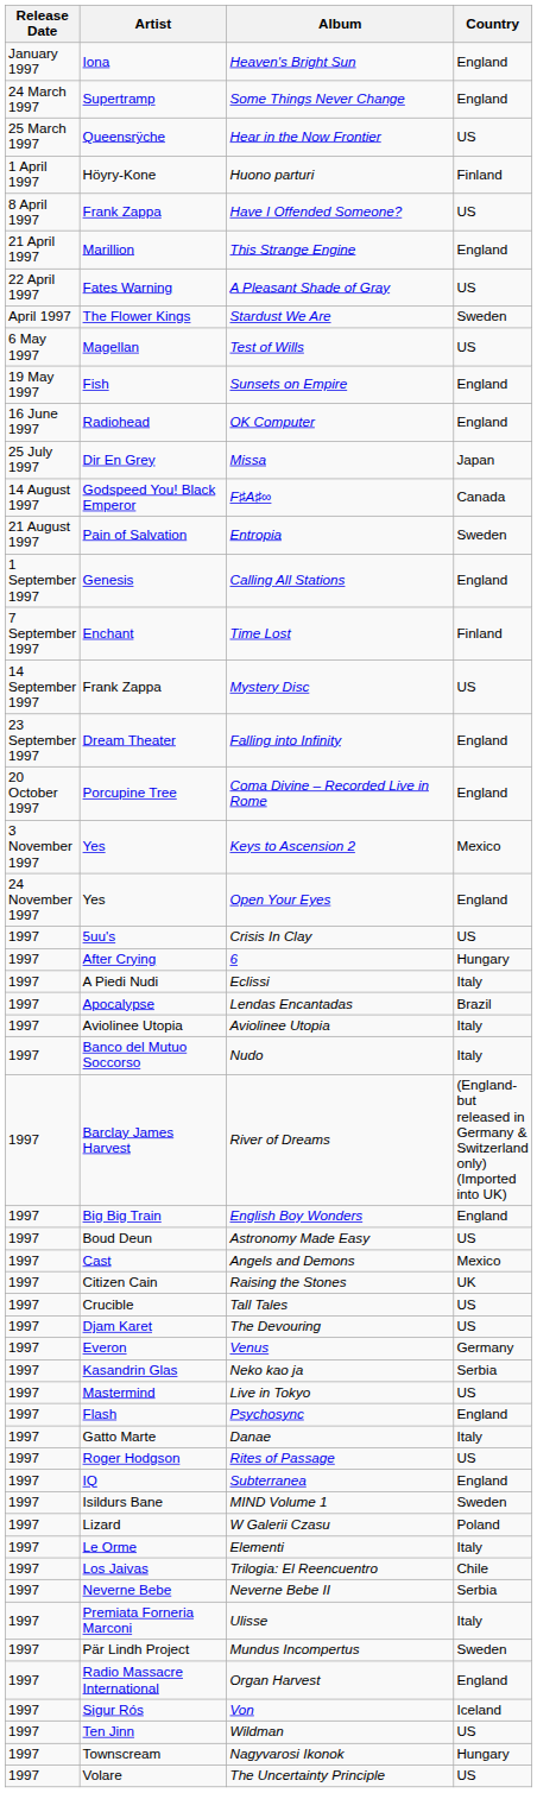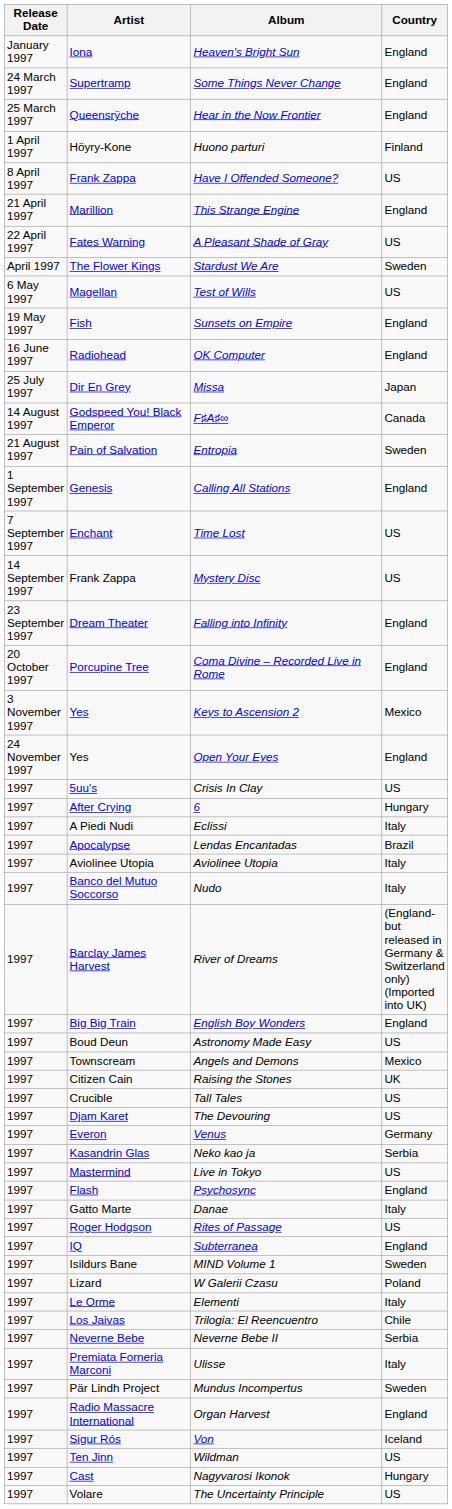Hear in the Now Frontier | Country: US -> England
Time Lost | Country: Finland -> US
Angels and Demons | Artist: Cast -> Townscream
Nagyvarosi Ikonok | Artist: Townscream -> Cast
